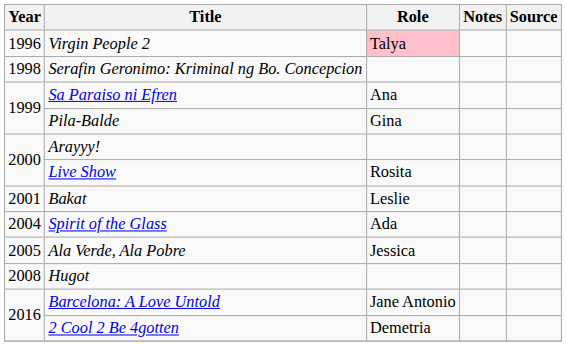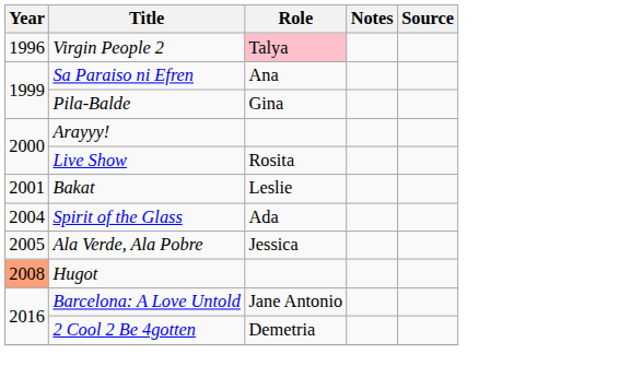- row: 1998 | Serafin Geronimo: Kriminal ng Bo. Concepcion
Hugot | Year: no background -> lightsalmon background
